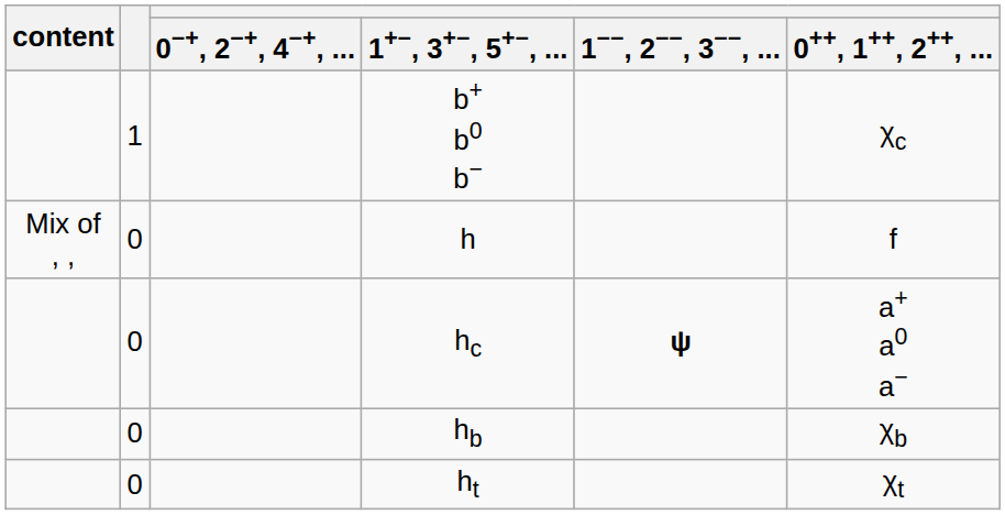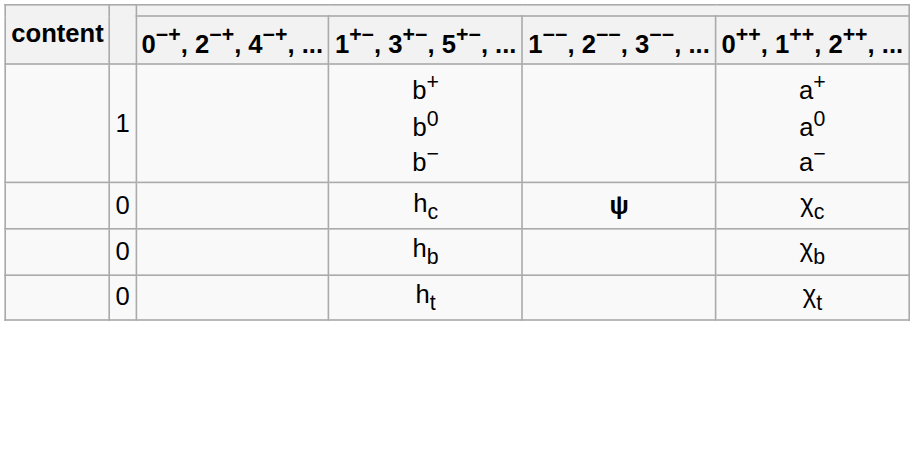b+ b0 b− | 0++, 1++, 2++, ...: χc -> a+ a0 a−
- row: Mix of , , | 0 | h | f
hc | 0++, 1++, 2++, ...: a+ a0 a− -> χc
